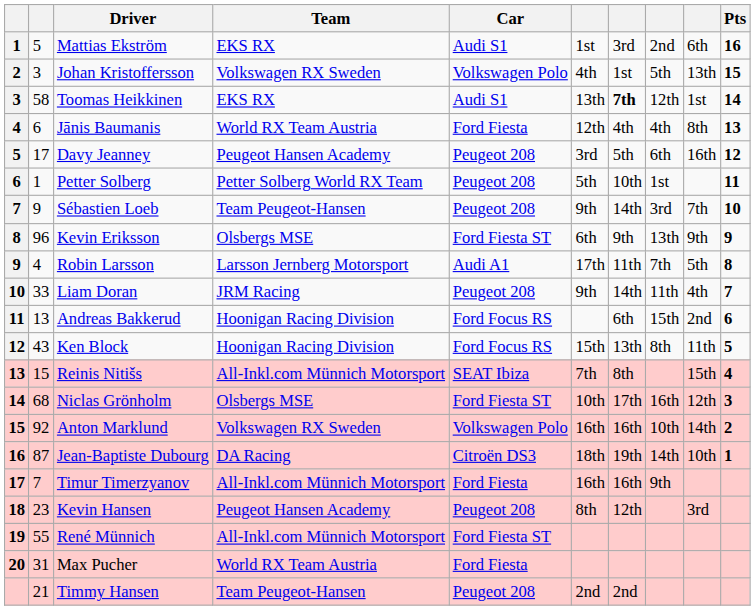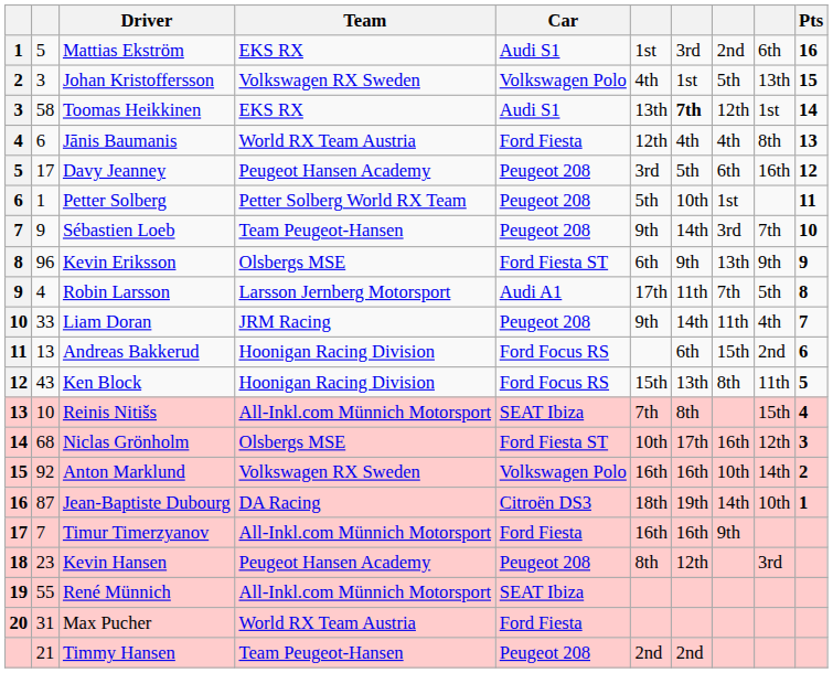Reinis Nitišs | column 2: 15 -> 10
René Münnich | Car: Ford Fiesta ST -> SEAT Ibiza
